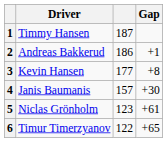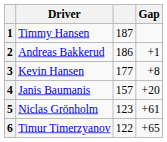4 | Gap: +30 -> +20
